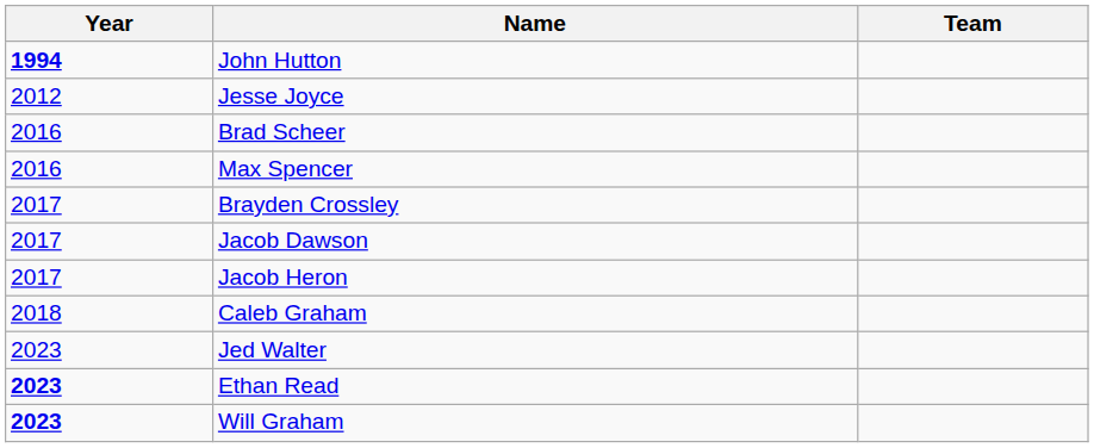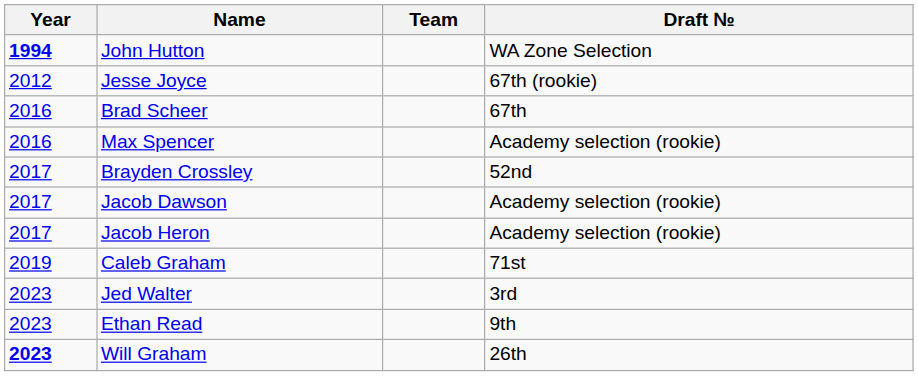+ column: Draft № | WA Zone Selection | 67th (rookie) | 67th | Academy selection (rookie) | 52nd | Academy selection (rookie) | Academy selection (rookie) | 71st | 3rd | 9th | 26th
Caleb Graham | Year: 2018 -> 2019
Ethan Read | Year: bold -> normal
